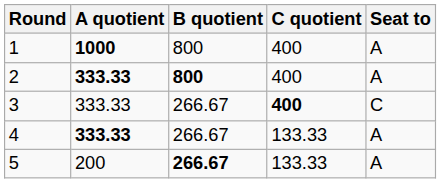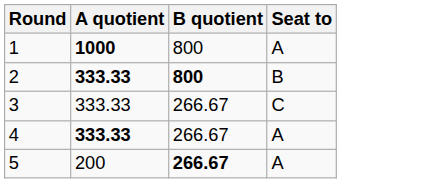- column: C quotient | 400 | 400 | 400 | 133.33 | 133.33
2 | Seat to: A -> B
